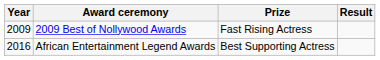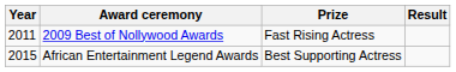2009 Best of Nollywood Awards | Year: 2009 -> 2011
African Entertainment Legend Awards | Year: 2016 -> 2015
